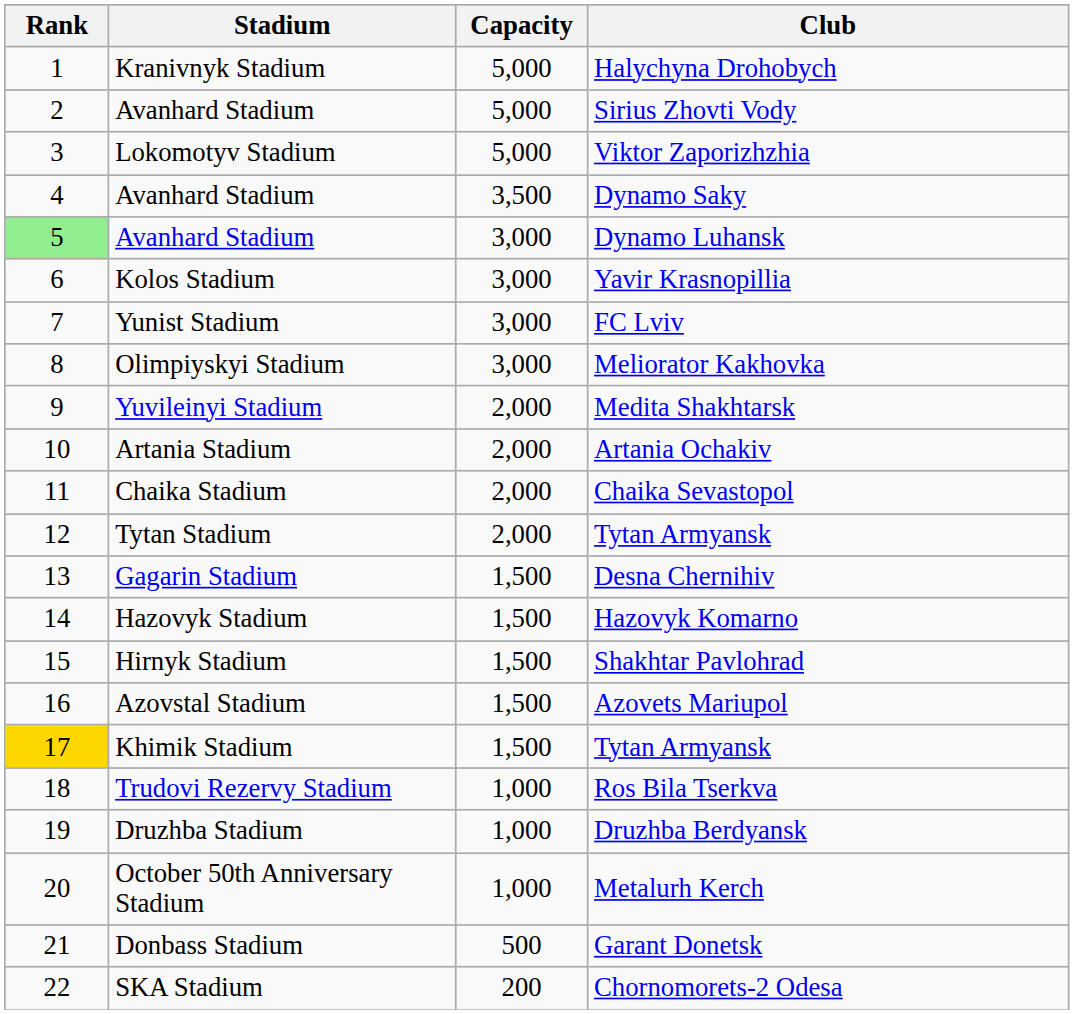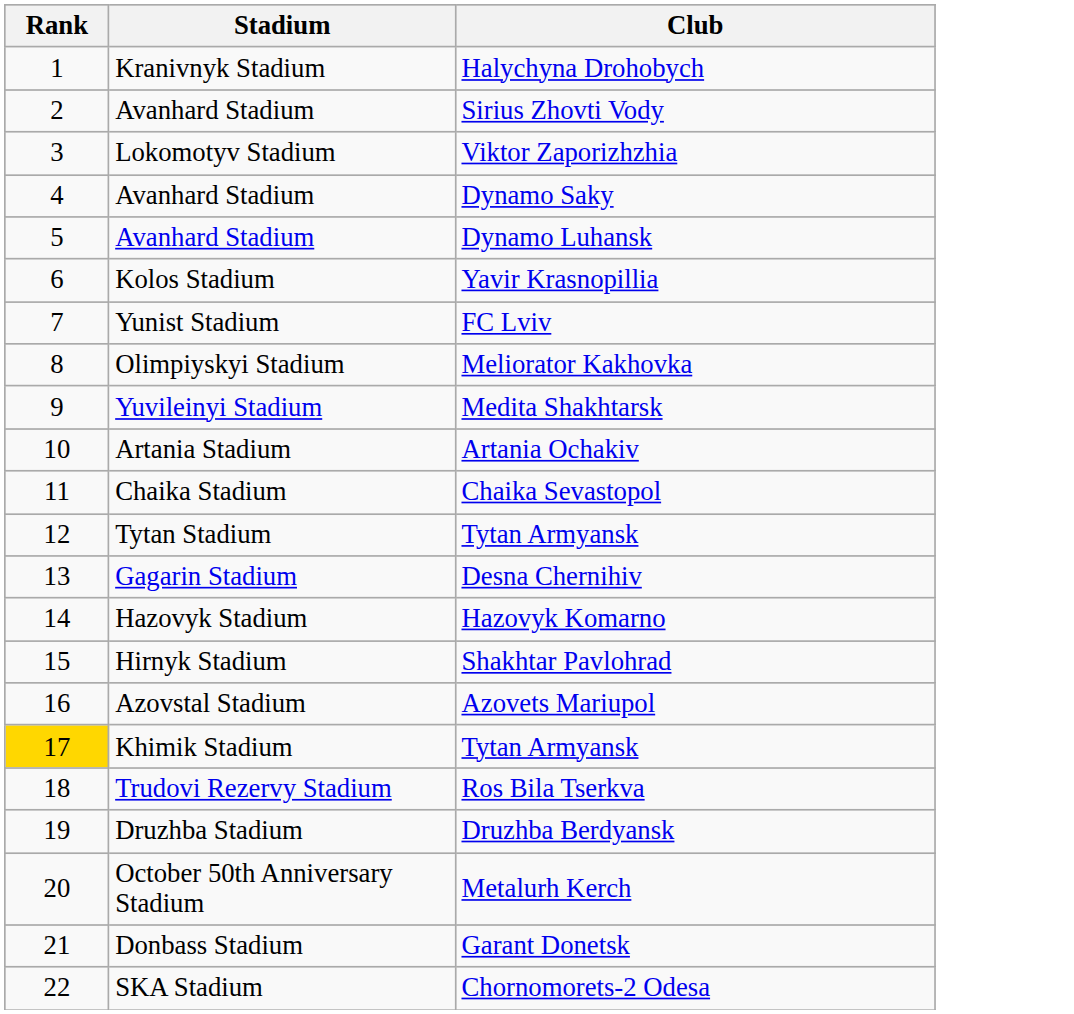- column: Capacity | 5,000 | 5,000 | 5,000 | 3,500 | 3,000 | 3,000 | 3,000 | 3,000 | 2,000 | 2,000 | 2,000 | 2,000 | 1,500 | 1,500 | 1,500 | 1,500 | 1,500 | 1,000 | 1,000 | 1,000 | 500 | 200
Dynamo Luhansk | Rank: lightgreen background -> no background
